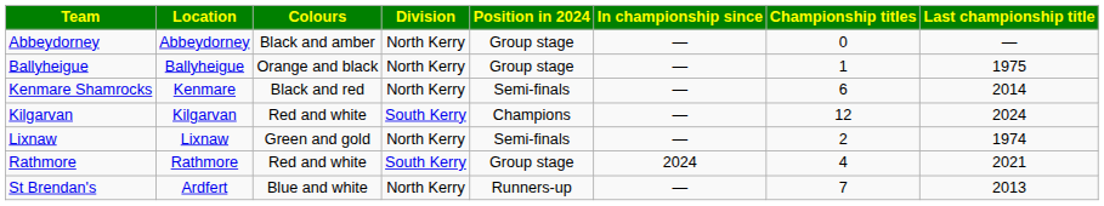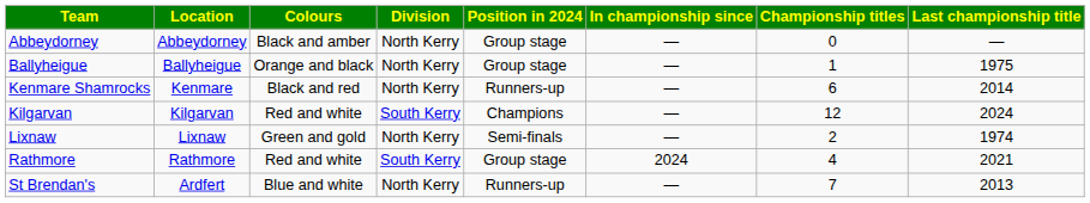Kenmare Shamrocks | Position in 2024: Semi-finals -> Runners-up
